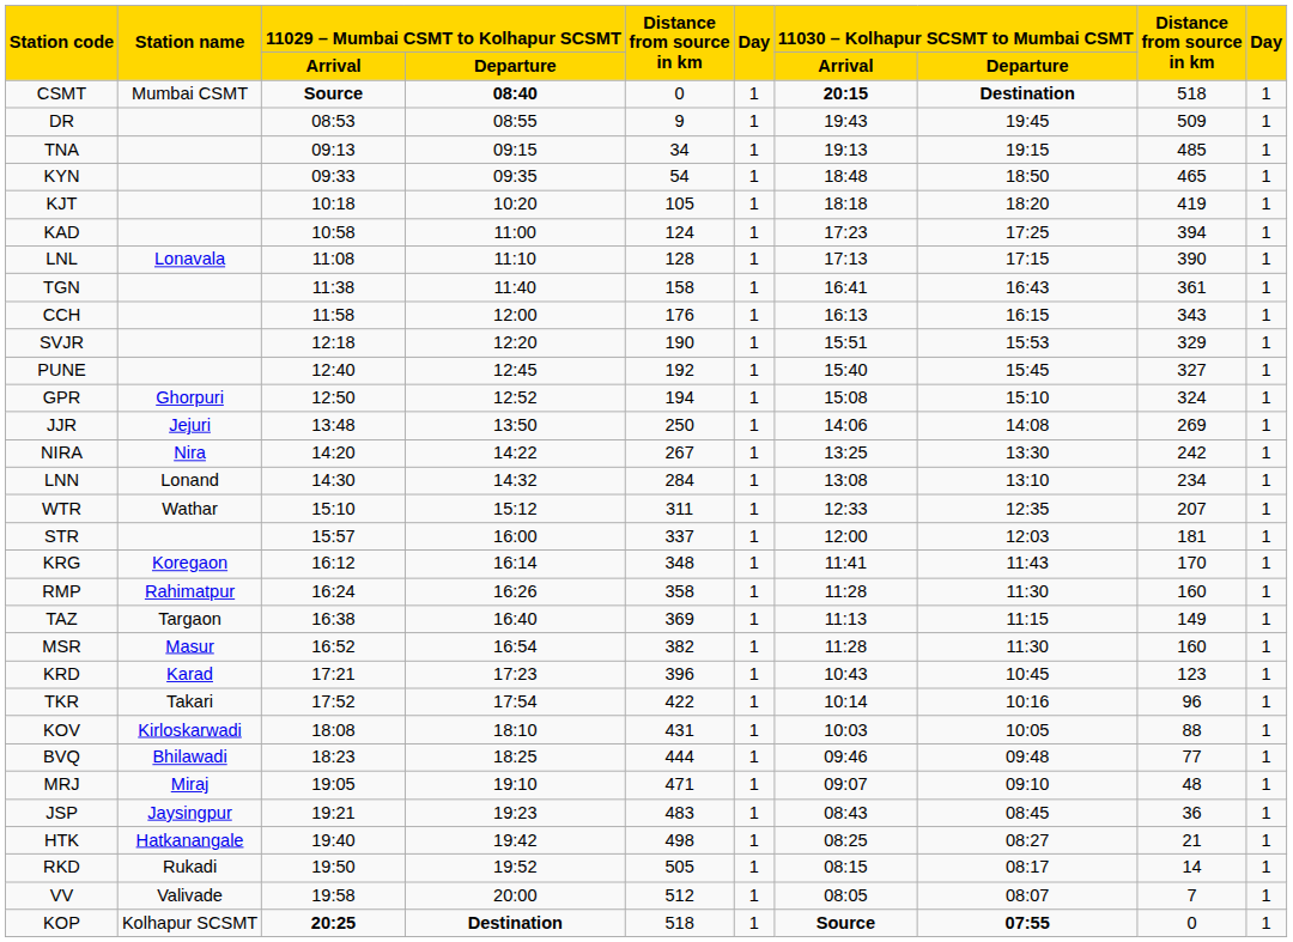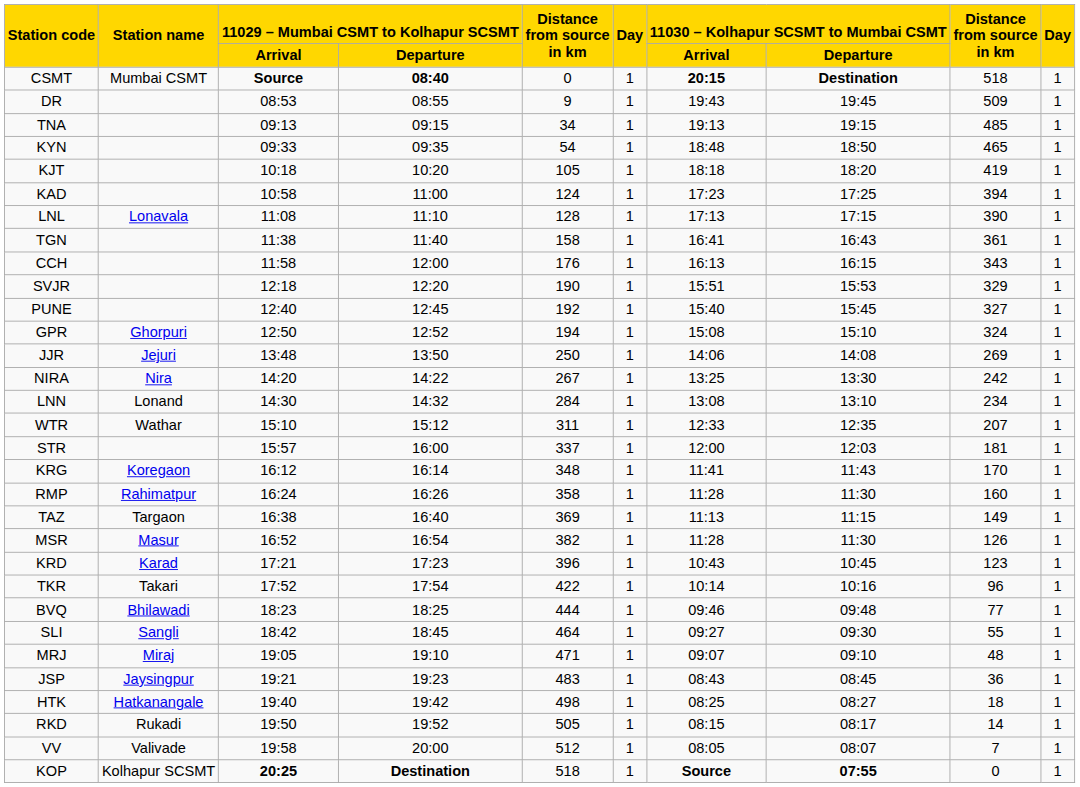MSR | column 9: 160 -> 126
- row: KOV | Kirloskarwadi | 18:08 | 18:10 | 431 | 1 | 10:03 | 10:05 | 88 | 1
+ row: SLI | Sangli | 18:42 | 18:45 | 464 | 1 | 09:27 | 09:30 | 55 | 1
HTK | column 9: 21 -> 18
